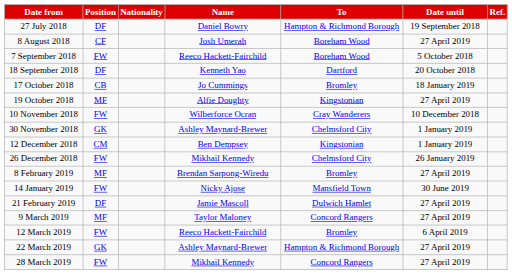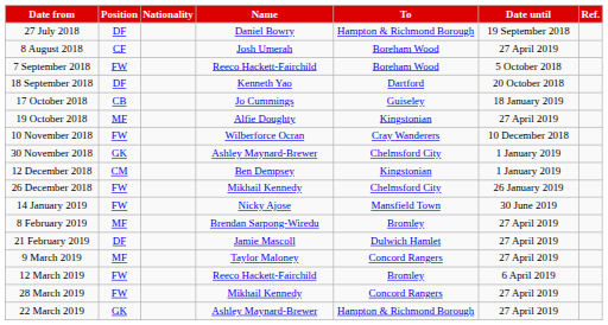17 October 2018 | To: Bromley -> Guiseley
rows swapped: 14 January 2019 <-> 8 February 2019
rows swapped: 22 March 2019 <-> 28 March 2019
